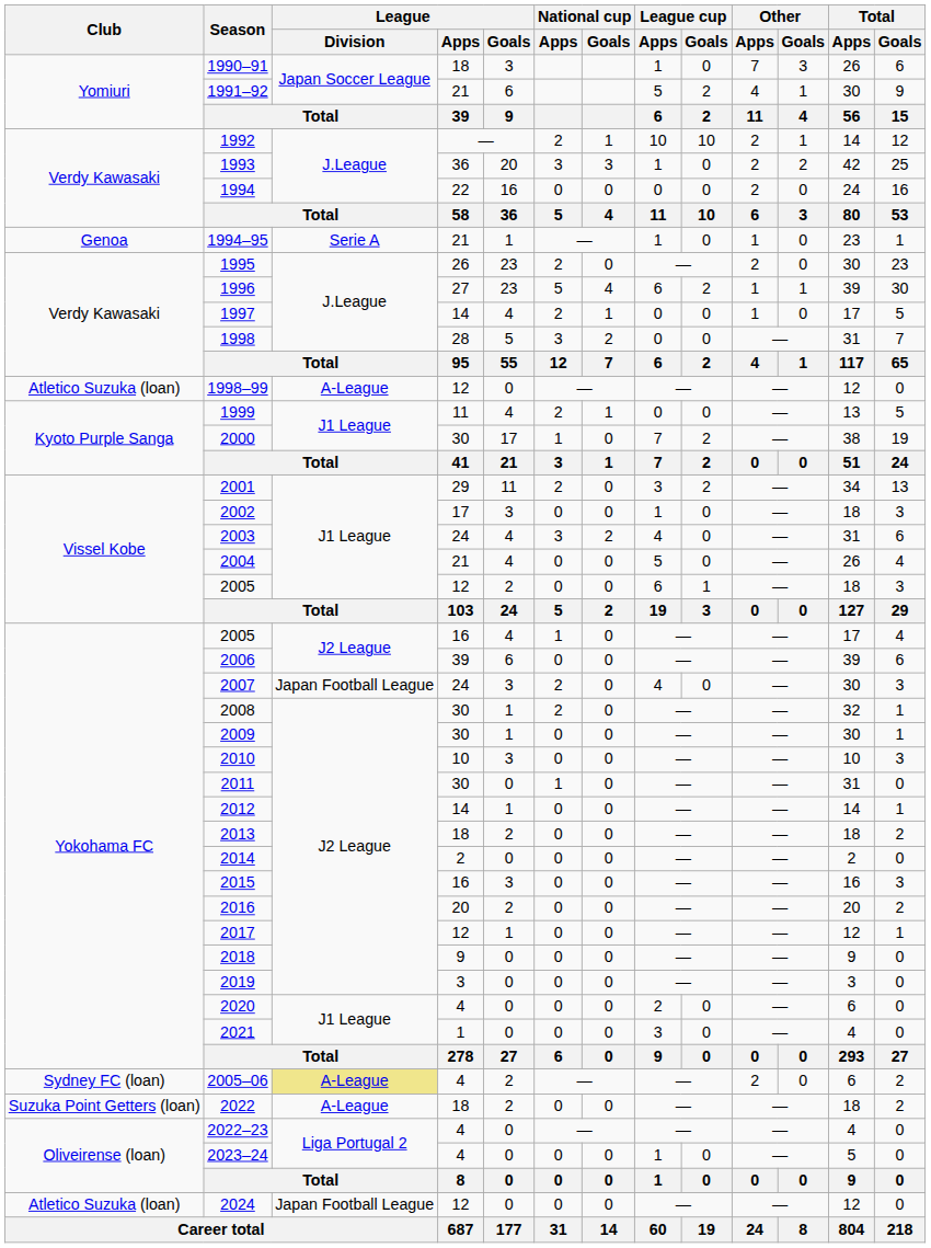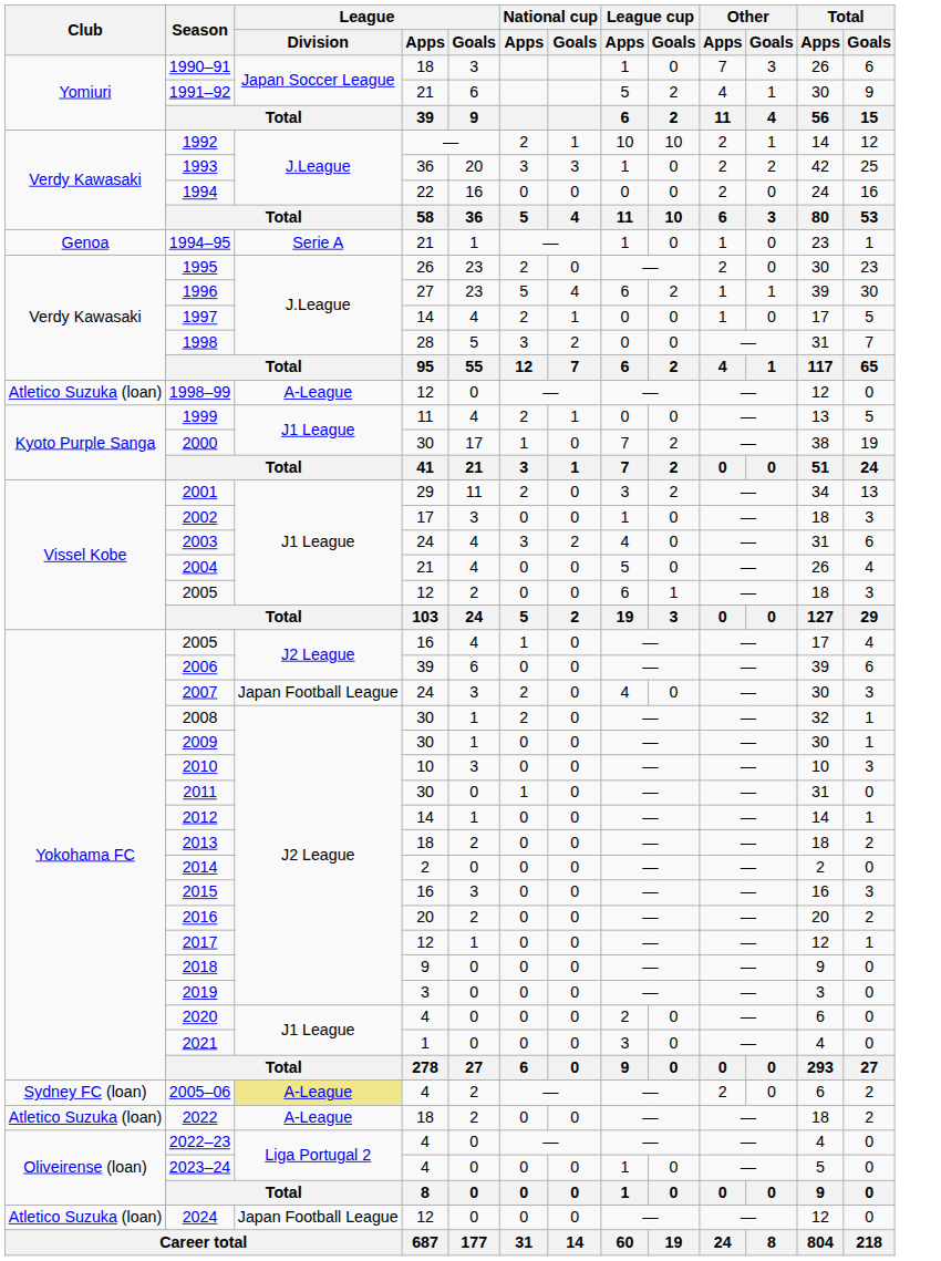2022 | Club: Suzuka Point Getters (loan) -> Atletico Suzuka (loan)
